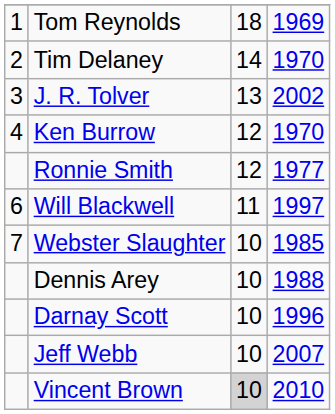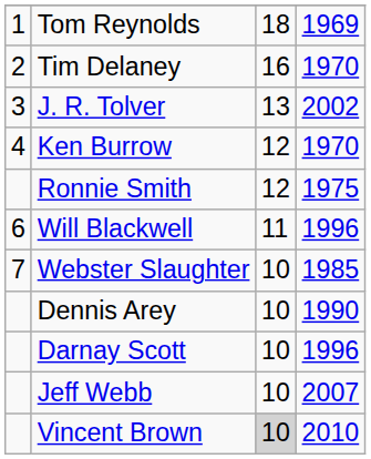Tim Delaney | column 3: 14 -> 16
Ronnie Smith | column 4: 1977 -> 1975
Will Blackwell | column 4: 1997 -> 1996
Dennis Arey | column 4: 1988 -> 1990
